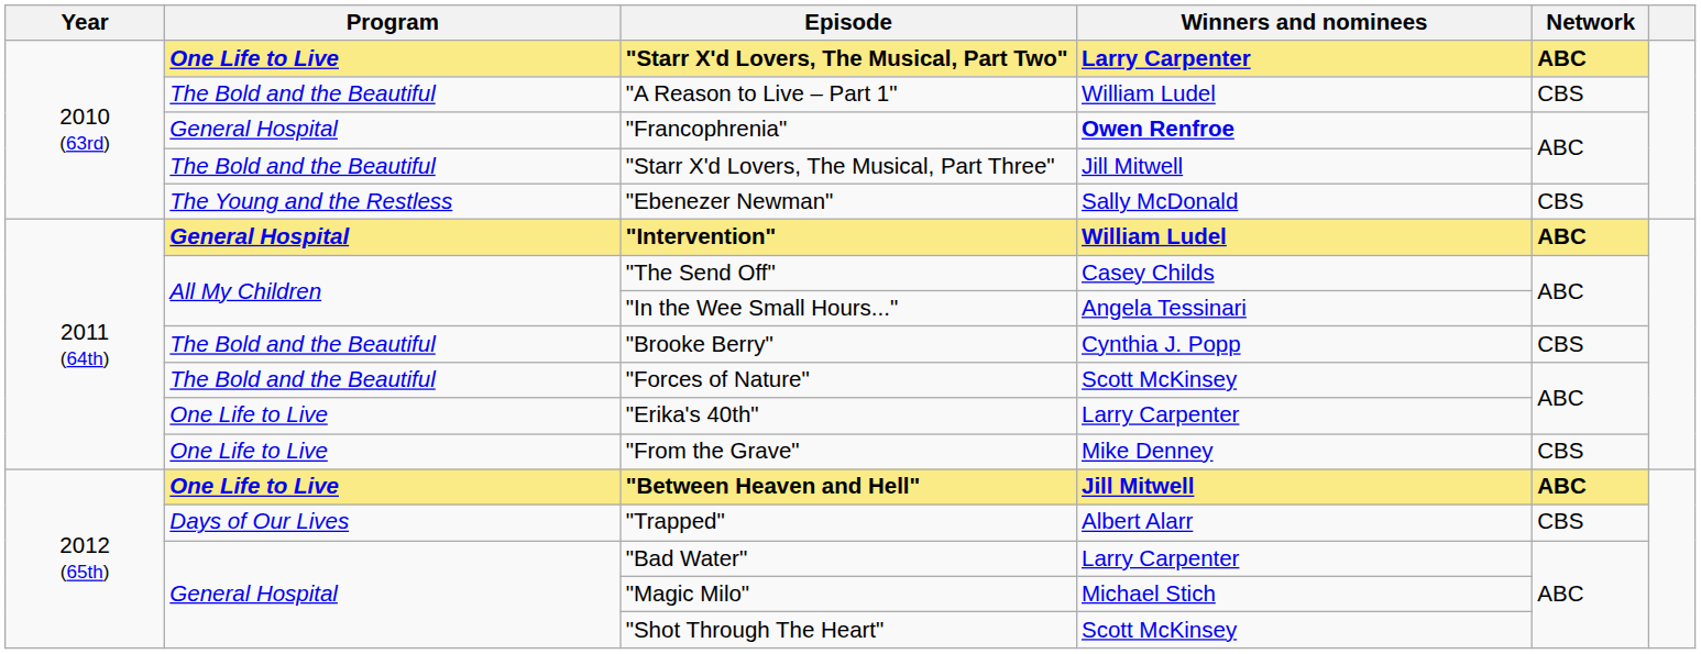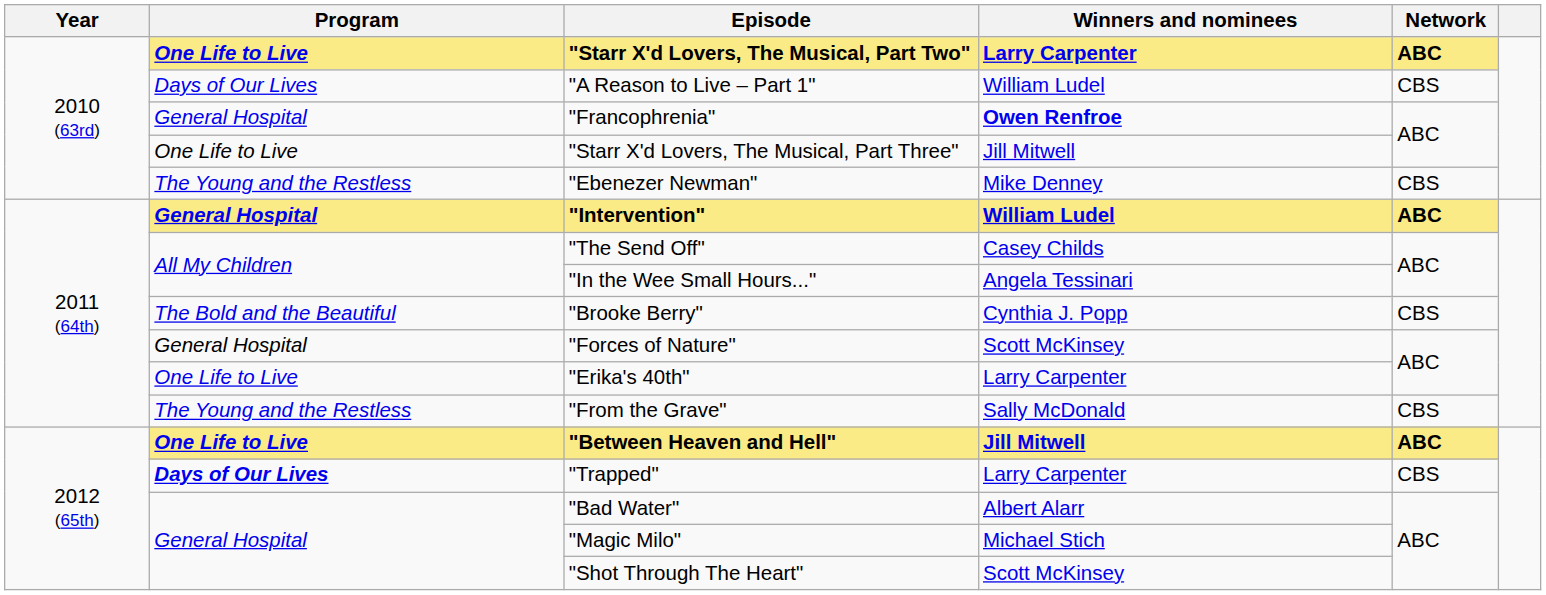"A Reason to Live – Part 1" | Program: The Bold and the Beautiful -> Days of Our Lives
"Starr X'd Lovers, The Musical, Part Three" | Program: The Bold and the Beautiful -> One Life to Live
"Ebenezer Newman" | Winners and nominees: Sally McDonald -> Mike Denney
"Forces of Nature" | Program: The Bold and the Beautiful -> General Hospital
"From the Grave" | Program: One Life to Live -> The Young and the Restless
"From the Grave" | Winners and nominees: Mike Denney -> Sally McDonald
"Trapped" | Program: normal -> bold
"Trapped" | Winners and nominees: Albert Alarr -> Larry Carpenter
"Bad Water" | Winners and nominees: Larry Carpenter -> Albert Alarr
